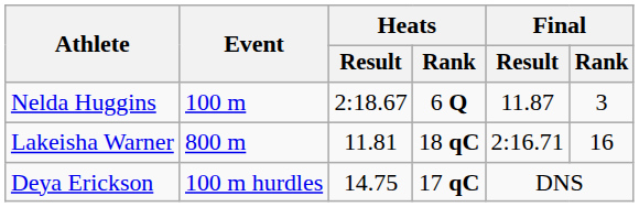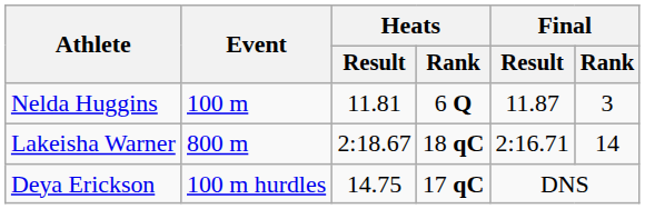Nelda Huggins | Heats / Result: 2:18.67 -> 11.81
Lakeisha Warner | Heats / Result: 11.81 -> 2:18.67
Lakeisha Warner | Final / Rank: 16 -> 14
